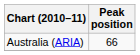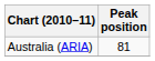Australia (ARIA) | Peak position: 66 -> 81
